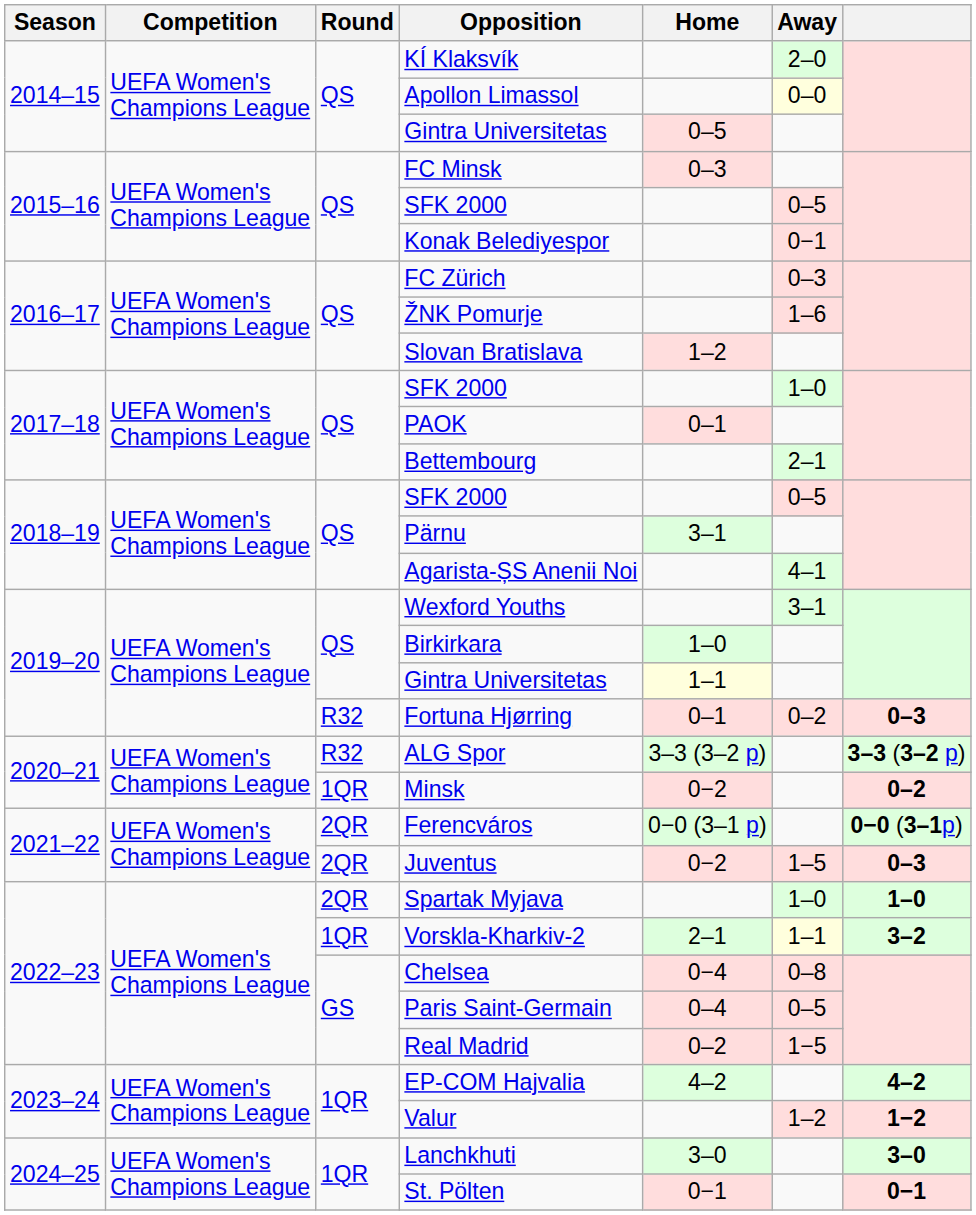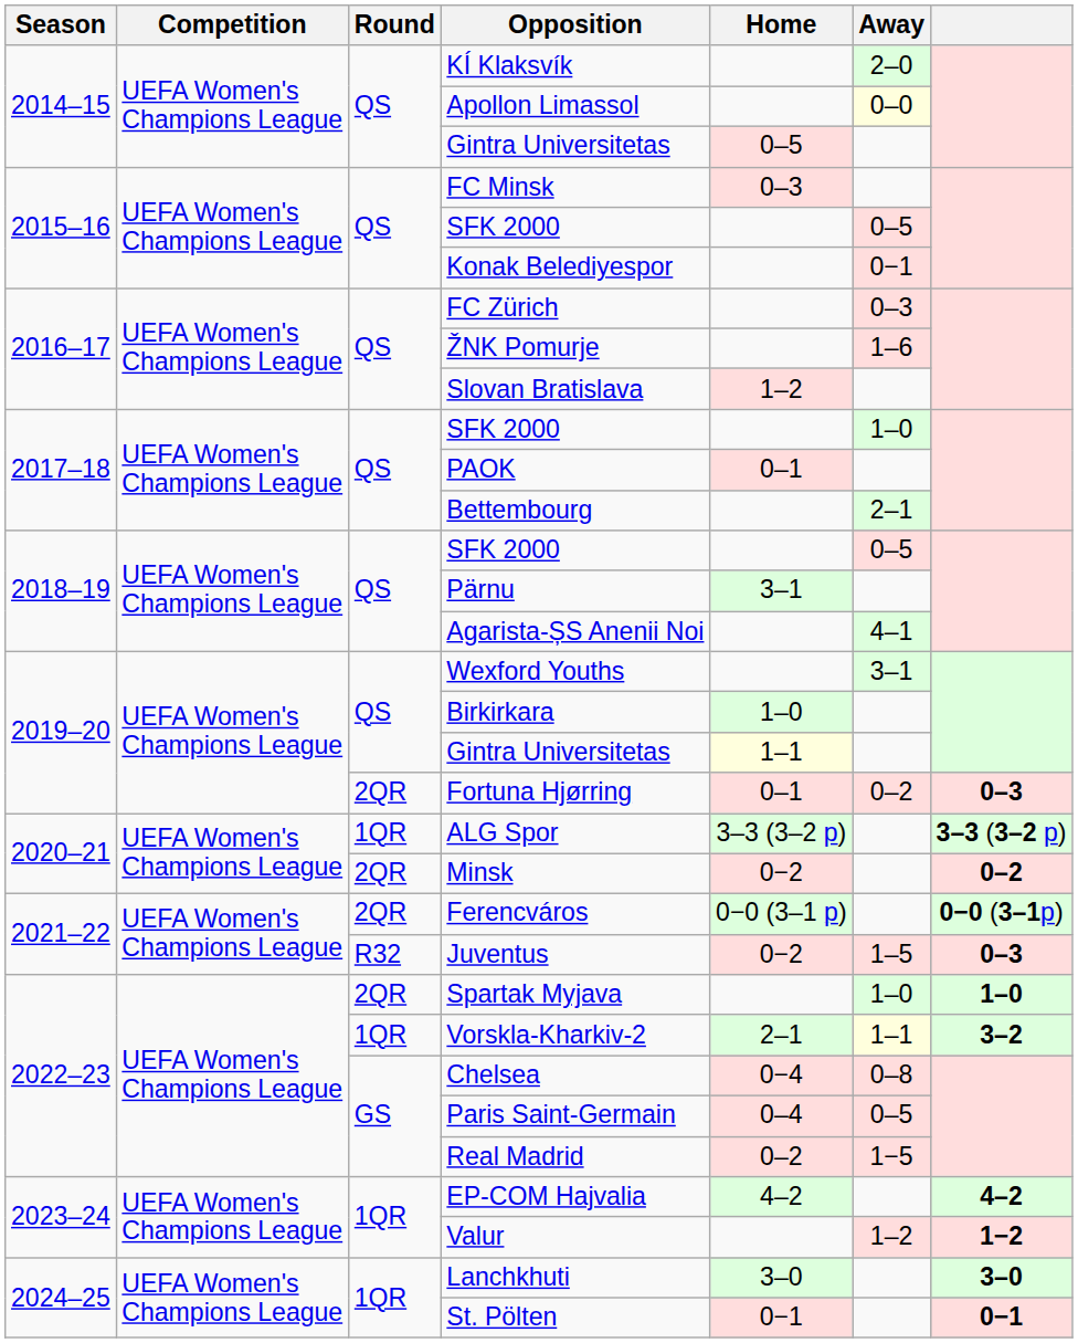Fortuna Hjørring | Round: R32 -> 2QR
ALG Spor | Round: R32 -> 1QR
Minsk | Round: 1QR -> 2QR
Juventus | Round: 2QR -> R32
